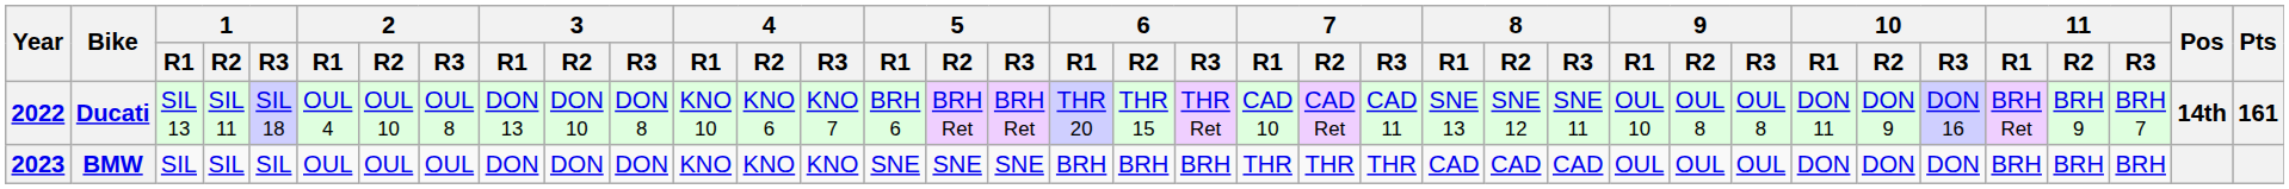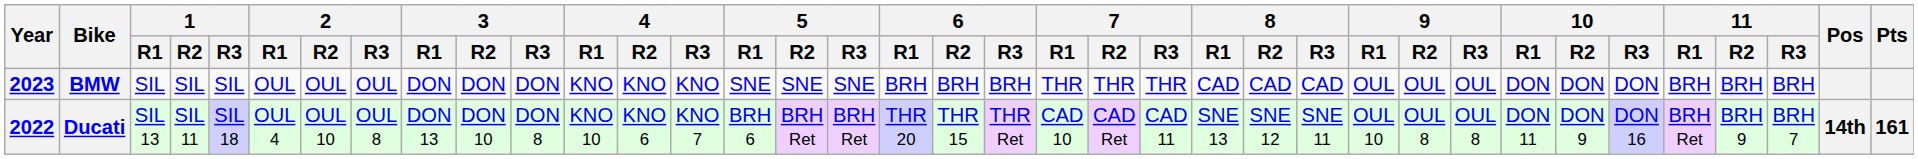rows swapped: Ducati <-> BMW
